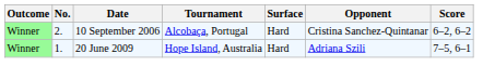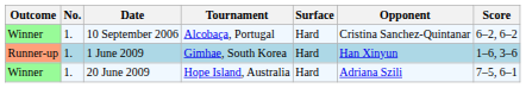10 September 2006 | No.: 2. -> 1.
+ row: Runner-up | 1. | 1 June 2009 | Gimhae, South Korea | Hard | Han Xinyun | 1–6, 3–6
